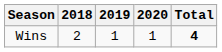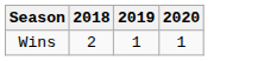- column: Total | 4
